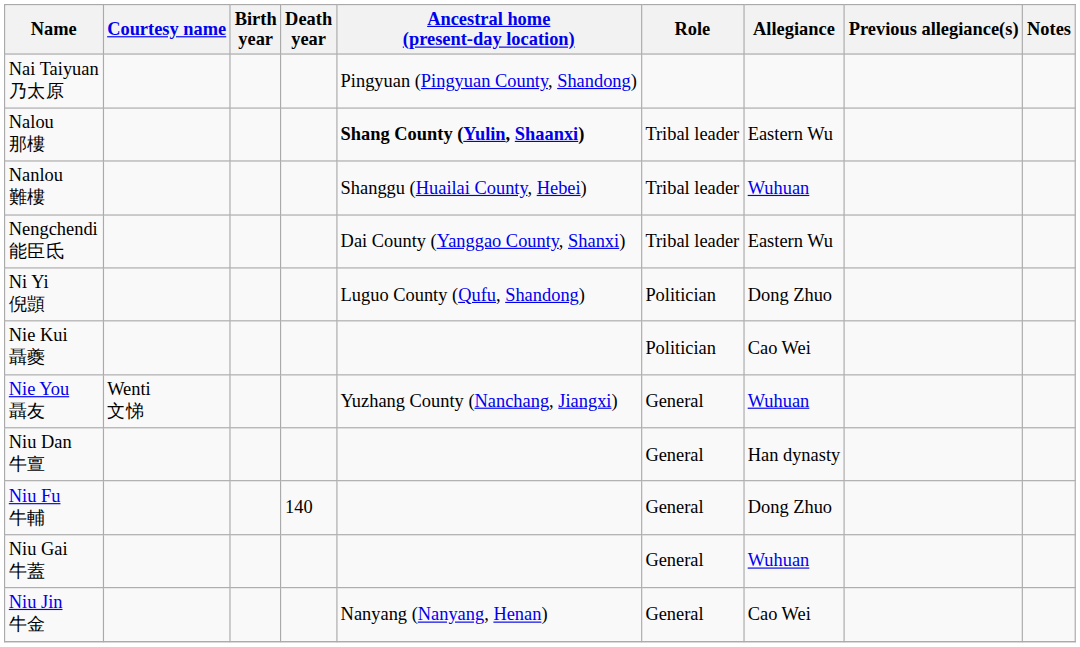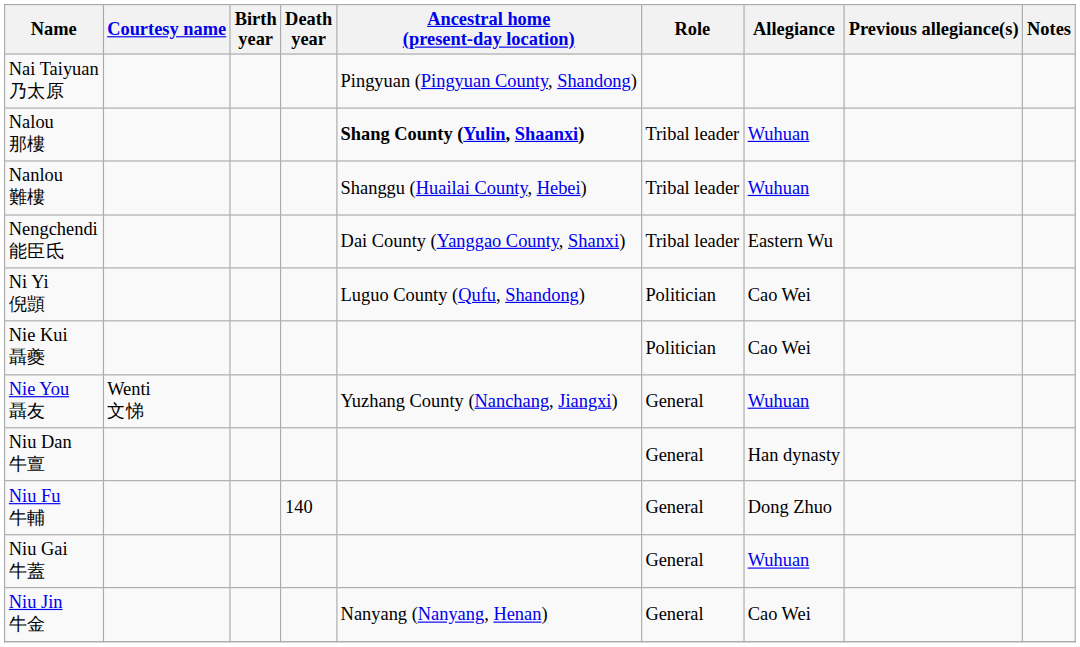Nalou 那樓 | Allegiance: Eastern Wu -> Wuhuan
Ni Yi 倪顗 | Allegiance: Dong Zhuo -> Cao Wei
